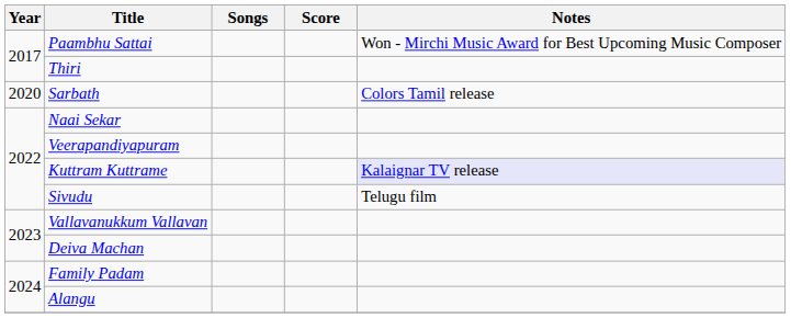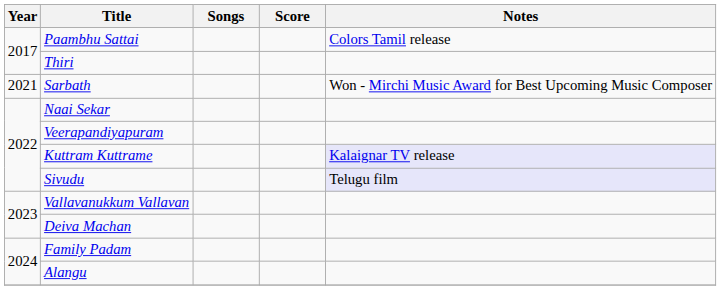Paambhu Sattai | Notes: Won - Mirchi Music Award for Best Upcoming Music Composer -> Colors Tamil release
Sarbath | Year: 2020 -> 2021
Sarbath | Notes: Colors Tamil release -> Won - Mirchi Music Award for Best Upcoming Music Composer
Sivudu | Notes: no background -> lavender background
